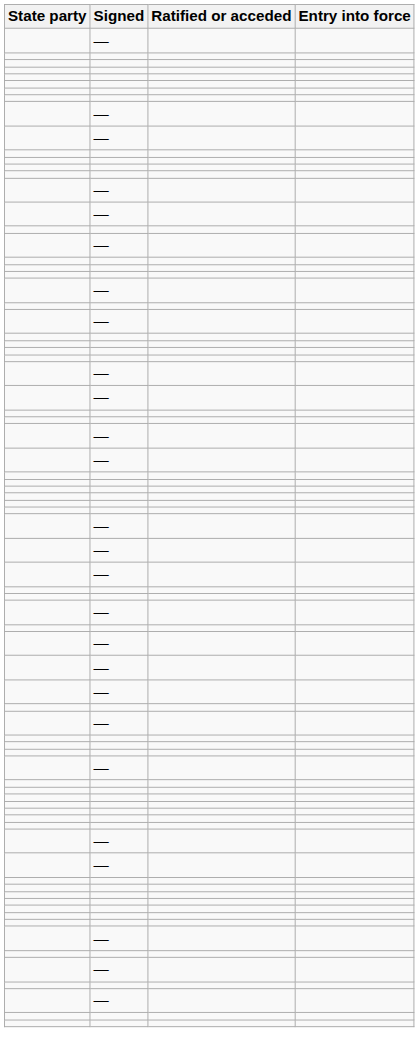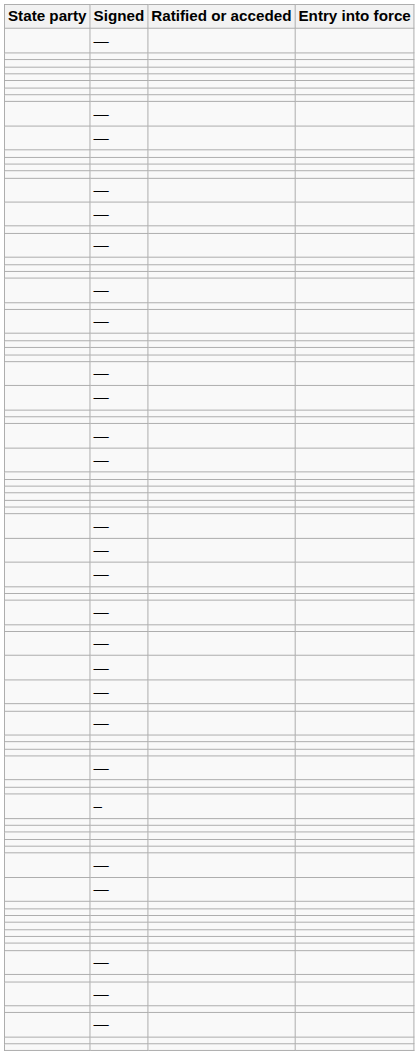+ row: –
